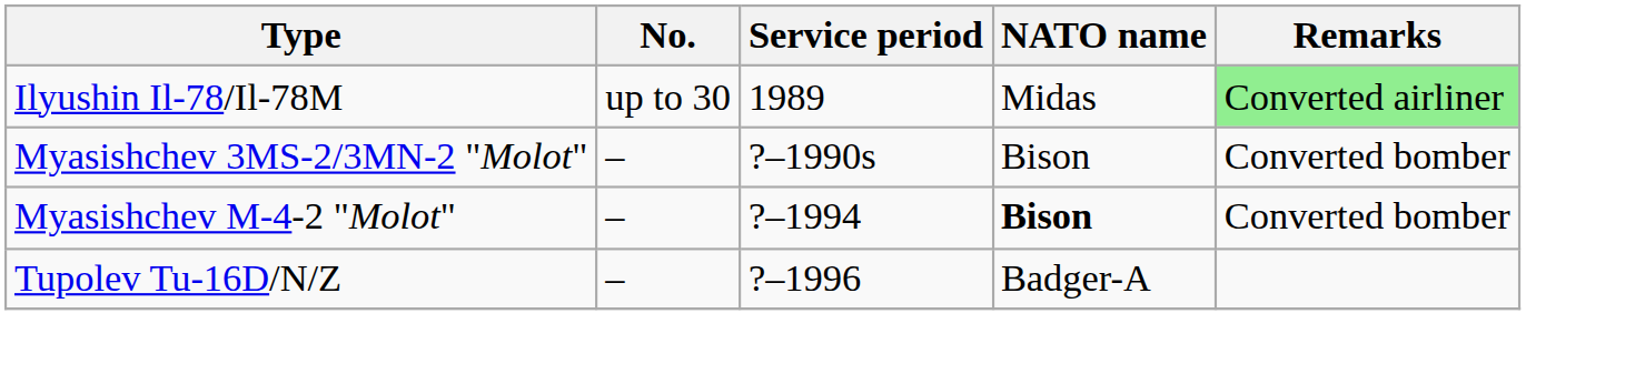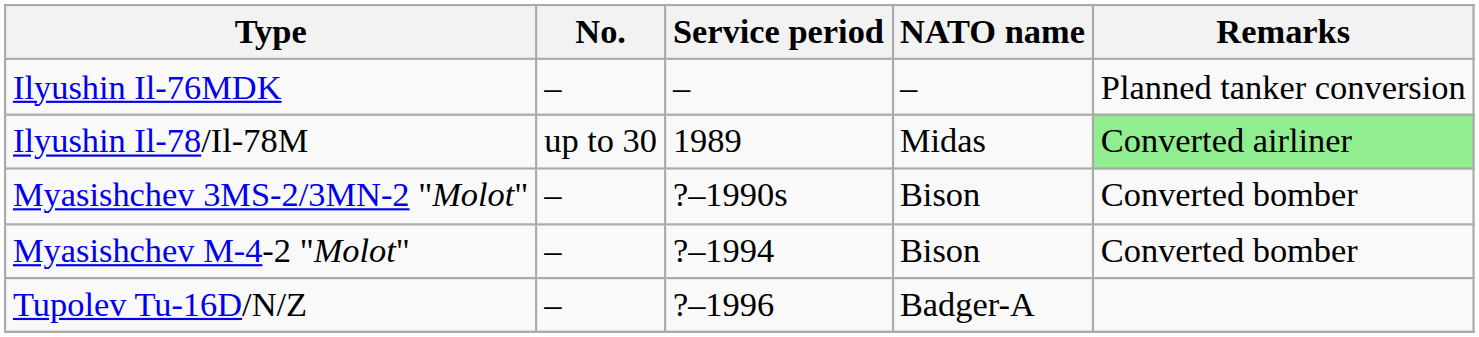+ row: Ilyushin Il-76MDK | – | – | – | Planned tanker conversion
Myasishchev M-4-2 "Molot" | NATO name: bold -> normal
